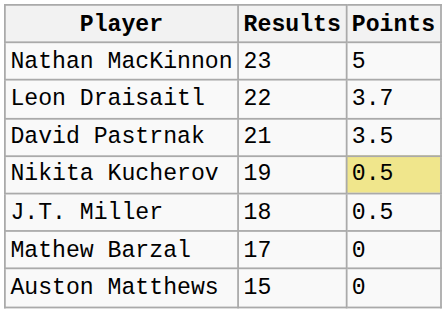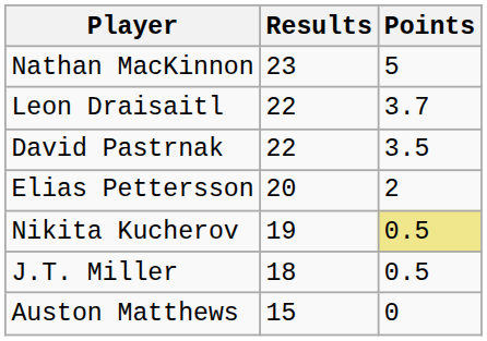David Pastrnak | Results: 21 -> 22
+ row: Elias Pettersson | 20 | 2
- row: Mathew Barzal | 17 | 0
